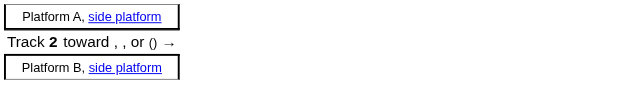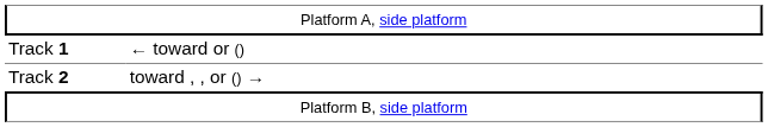+ row: Track 1 | ← toward or ()
